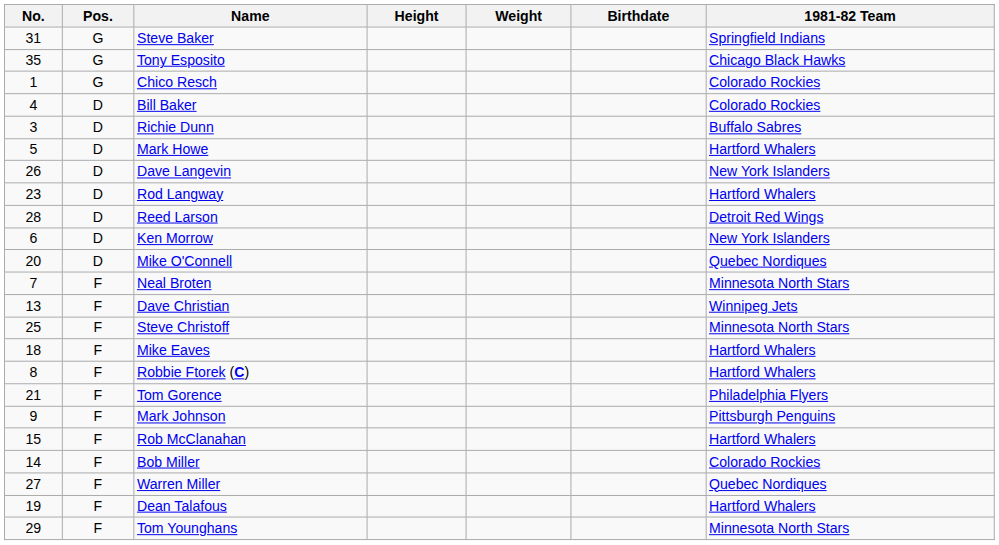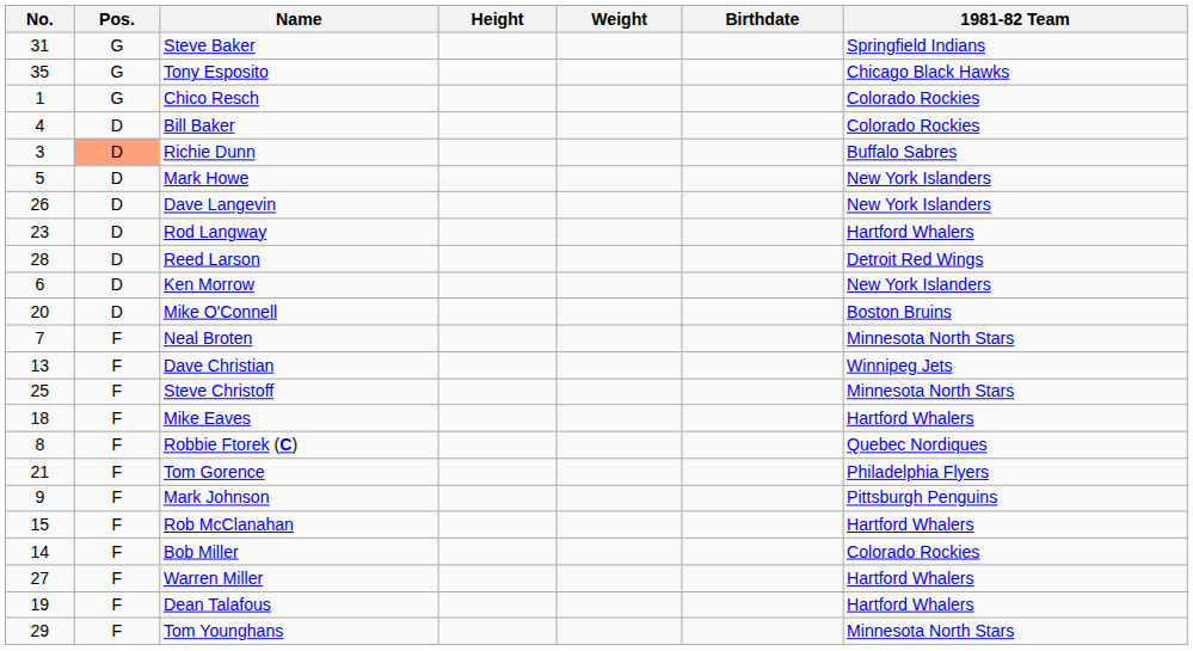Richie Dunn | Pos.: no background -> lightsalmon background
Mark Howe | 1981-82 Team: Hartford Whalers -> New York Islanders
Mike O'Connell | 1981-82 Team: Quebec Nordiques -> Boston Bruins
Robbie Ftorek (C) | 1981-82 Team: Hartford Whalers -> Quebec Nordiques
Warren Miller | 1981-82 Team: Quebec Nordiques -> Hartford Whalers
